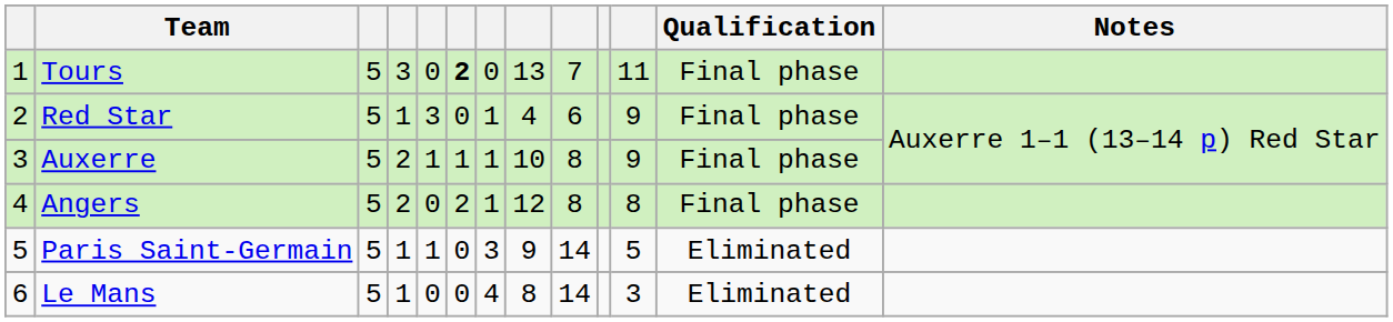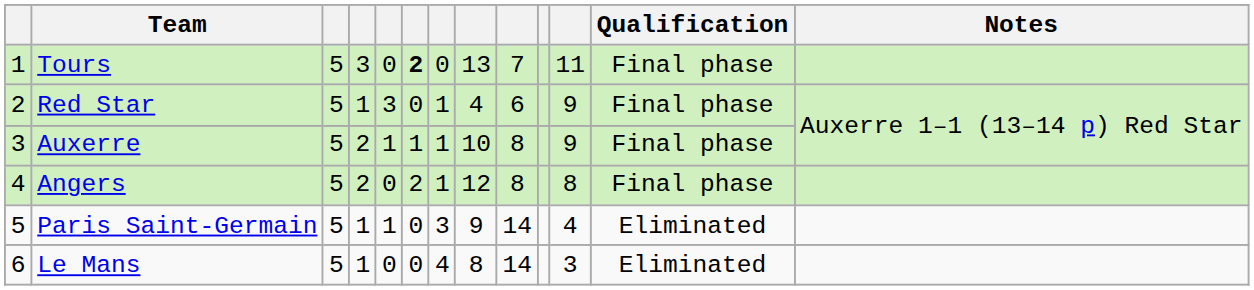Paris Saint-Germain | column 11: 5 -> 4
